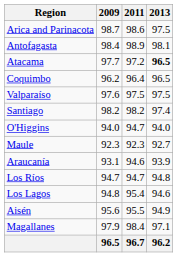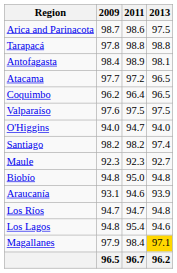+ row: Tarapacá | 97.8 | 98.8 | 98.8
Atacama | 2013: bold -> normal
rows swapped: Santiago <-> O'Higgins
+ row: Biobío | 94.8 | 95.0 | 94.8
- row: Aisén | 95.6 | 95.5 | 94.9
Magallanes | 2013: no background -> gold background
